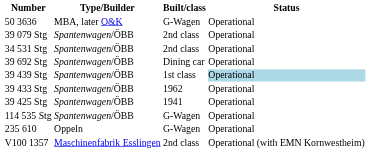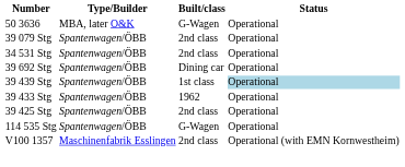39 425 Stg | Built/class: 1941 -> 2nd class
- row: 235 610 | Oppeln | G-Wagen | Operational
